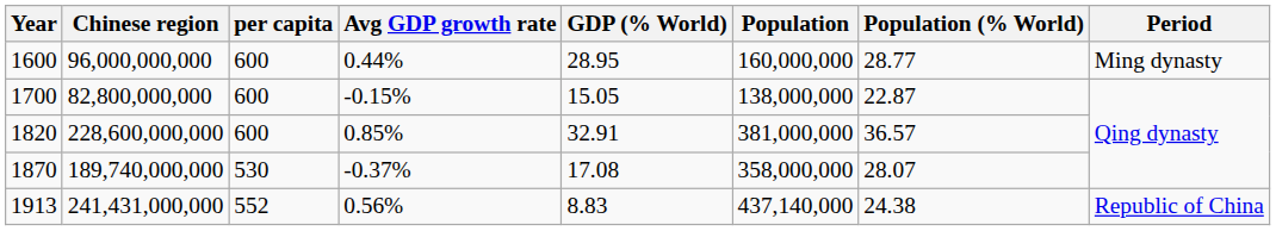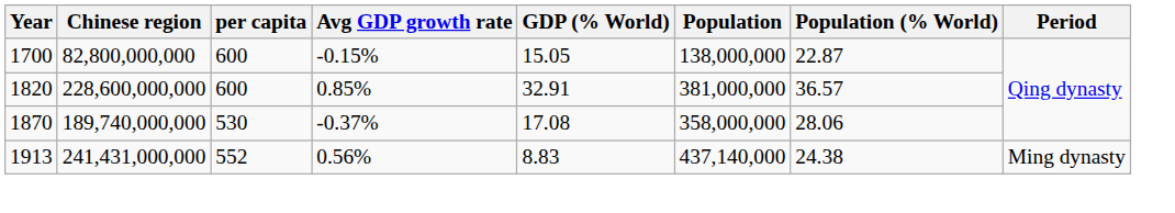- row: 1600 | 96,000,000,000 | 600 | 0.44% | 28.95 | 160,000,000 | 28.77 | Ming dynasty
1870 | Population (% World): 28.07 -> 28.06
1913 | Period: Republic of China -> Ming dynasty
